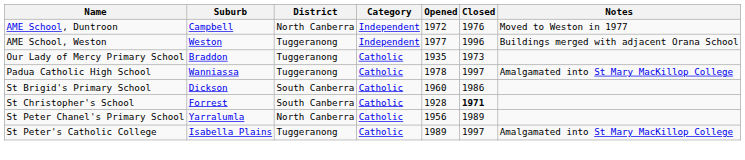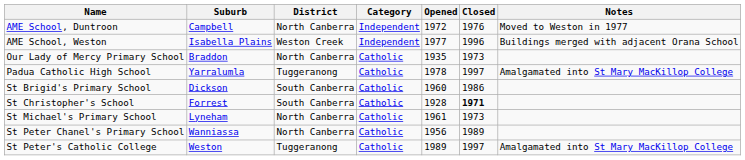AME School, Weston | Suburb: Weston -> Isabella Plains
AME School, Weston | District: Tuggeranong -> Weston Creek
Our Lady of Mercy Primary School | District: Tuggeranong -> North Canberra
Padua Catholic High School | Suburb: Wanniassa -> Yarralumla
+ row: St Michael's Primary School | Lyneham | North Canberra | Catholic | 1961 | 1973
St Peter Chanel's Primary School | Suburb: Yarralumla -> Wanniassa
St Peter's Catholic College | Suburb: Isabella Plains -> Weston
